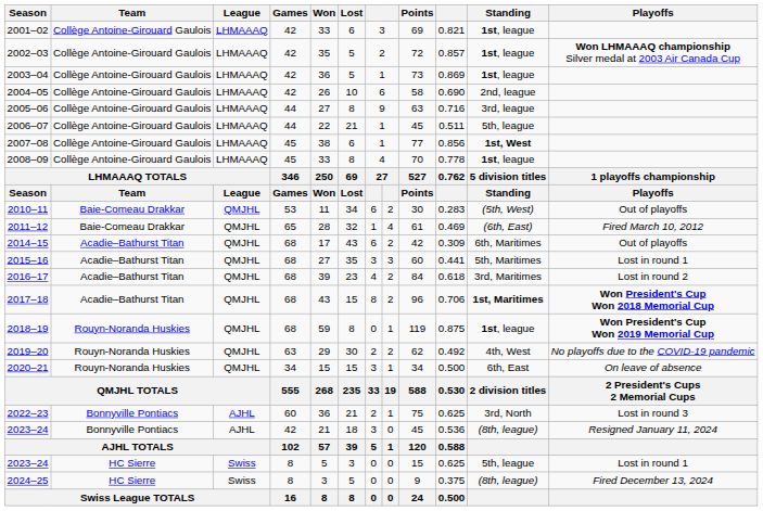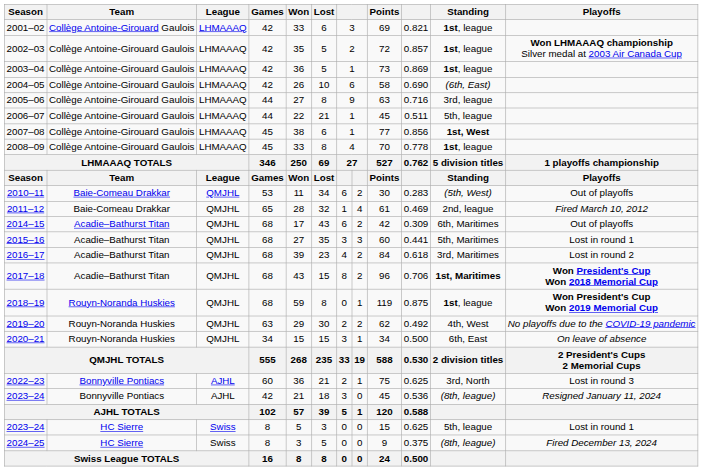2004–05 | Standing: 2nd, league -> (6th, East)
2011–12 | Standing: (6th, East) -> 2nd, league
